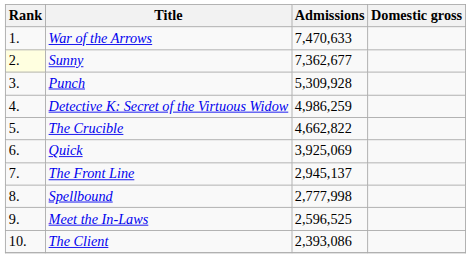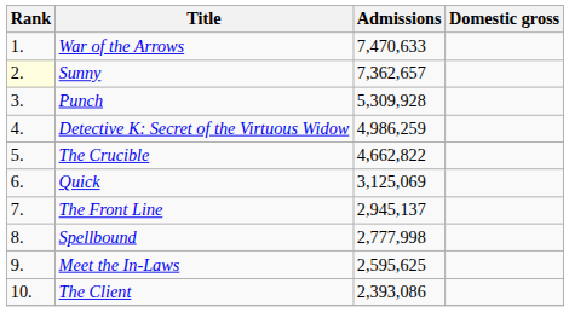Sunny | Admissions: 7,362,677 -> 7,362,657
Quick | Admissions: 3,925,069 -> 3,125,069
Meet the In-Laws | Admissions: 2,596,525 -> 2,595,625
